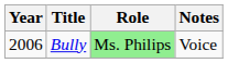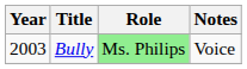Bully | Year: 2006 -> 2003
